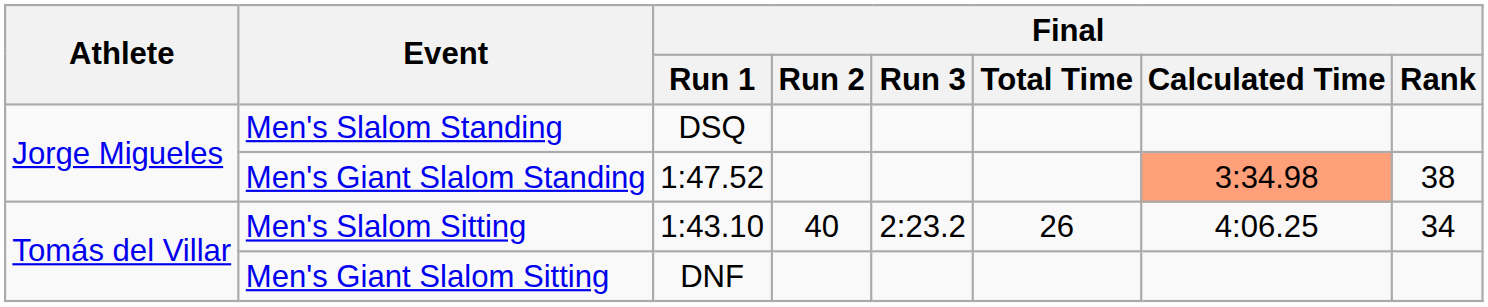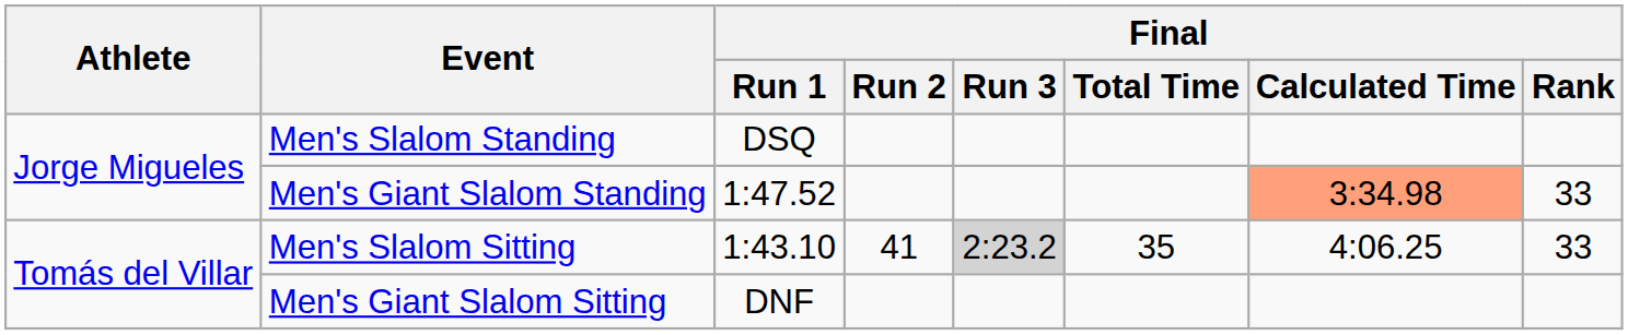Men's Giant Slalom Standing | Final / Rank: 38 -> 33
Men's Slalom Sitting | Final / Run 2: 40 -> 41
Men's Slalom Sitting | Final / Run 3: no background -> lightgrey background
Men's Slalom Sitting | Final / Total Time: 26 -> 35
Men's Slalom Sitting | Final / Rank: 34 -> 33
